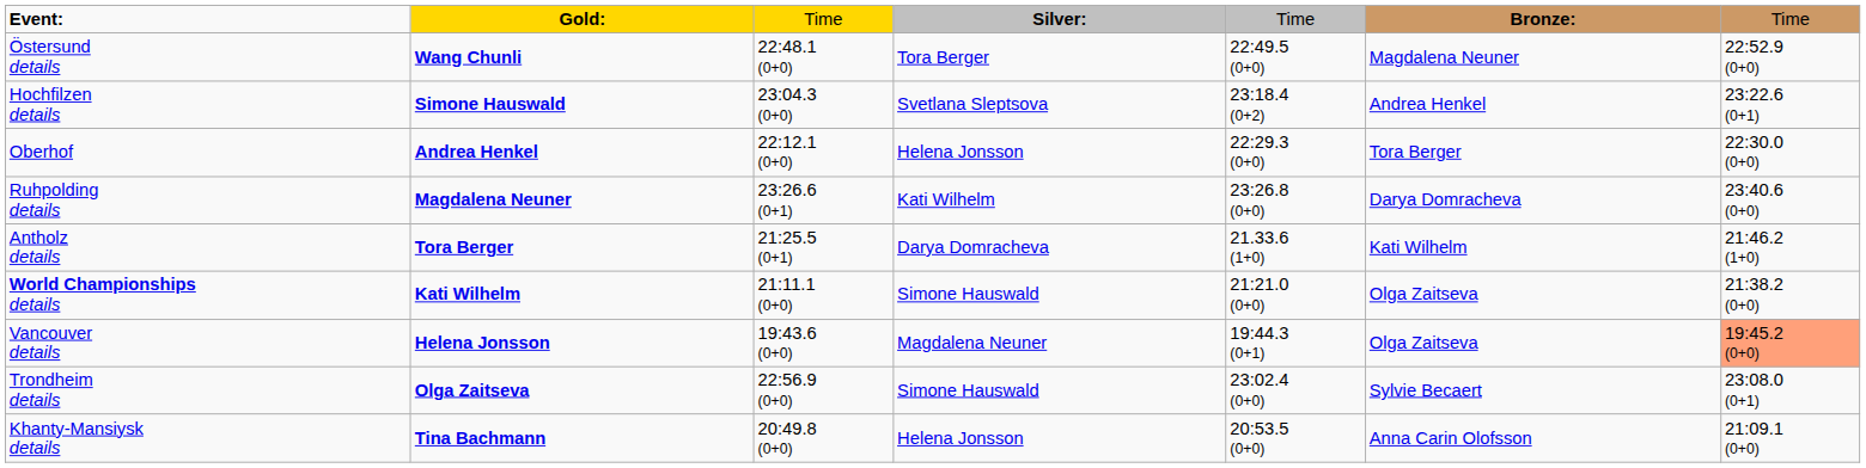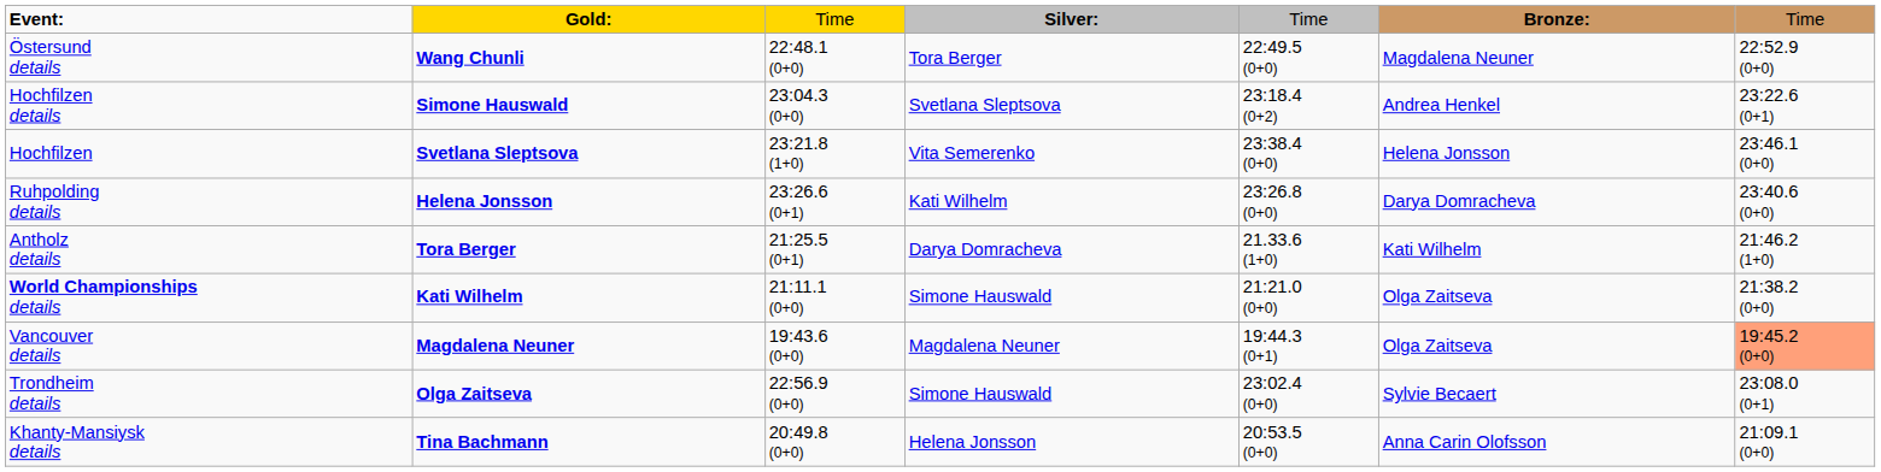+ row: Hochfilzen | Svetlana Sleptsova | 23:21.8 (1+0) | Vita Semerenko | 23:38.4 (0+0) | Helena Jonsson | 23:46.1 (0+0)
- row: Oberhof | Andrea Henkel | 22:12.1 (0+0) | Helena Jonsson | 22:29.3 (0+0) | Tora Berger | 22:30.0 (0+0)
Ruhpolding details | column 2: Magdalena Neuner -> Helena Jonsson
Vancouver details | column 2: Helena Jonsson -> Magdalena Neuner
